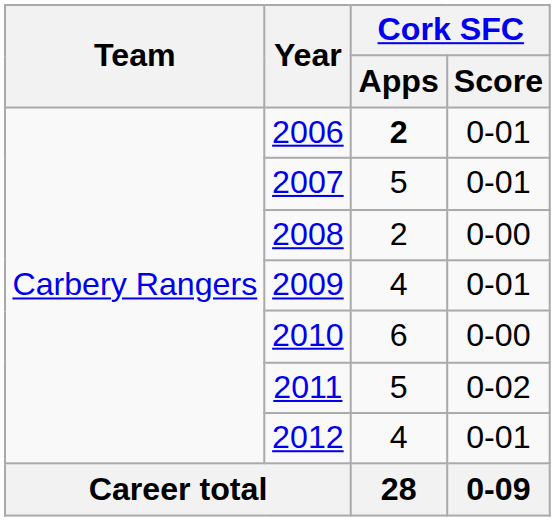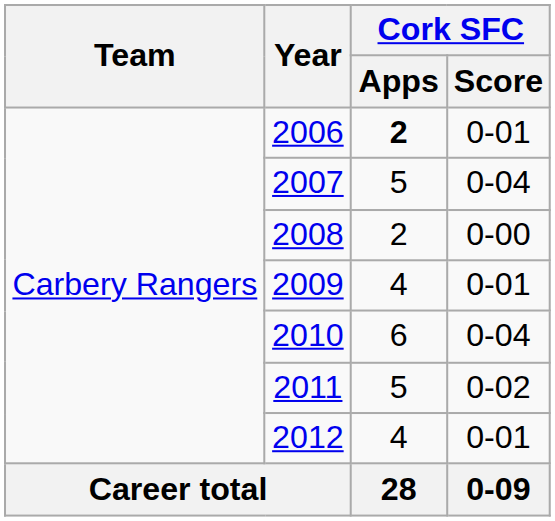2007 | Cork SFC / Score: 0-01 -> 0-04
2010 | Cork SFC / Score: 0-00 -> 0-04
